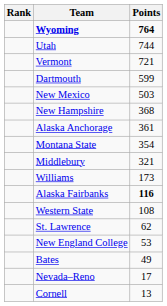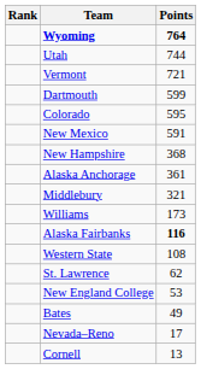+ row: Colorado | 595
New Mexico | Points: 503 -> 591
- row: Montana State | 354
